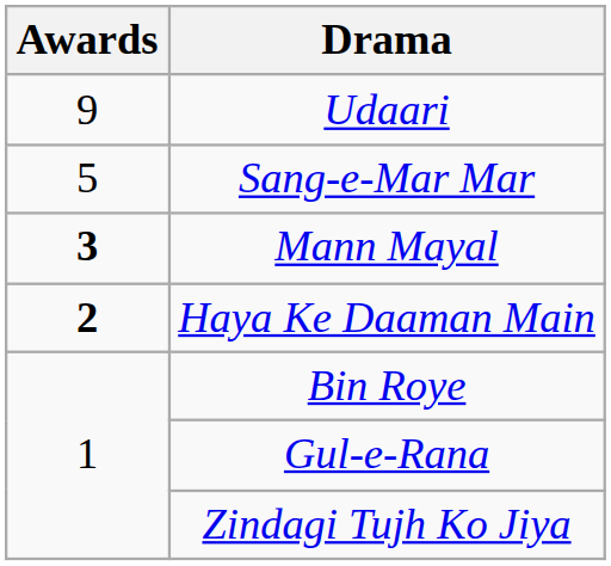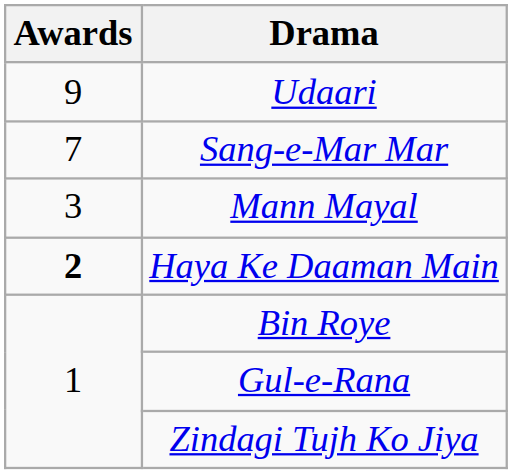Sang-e-Mar Mar | Awards: 5 -> 7
Mann Mayal | Awards: bold -> normal
